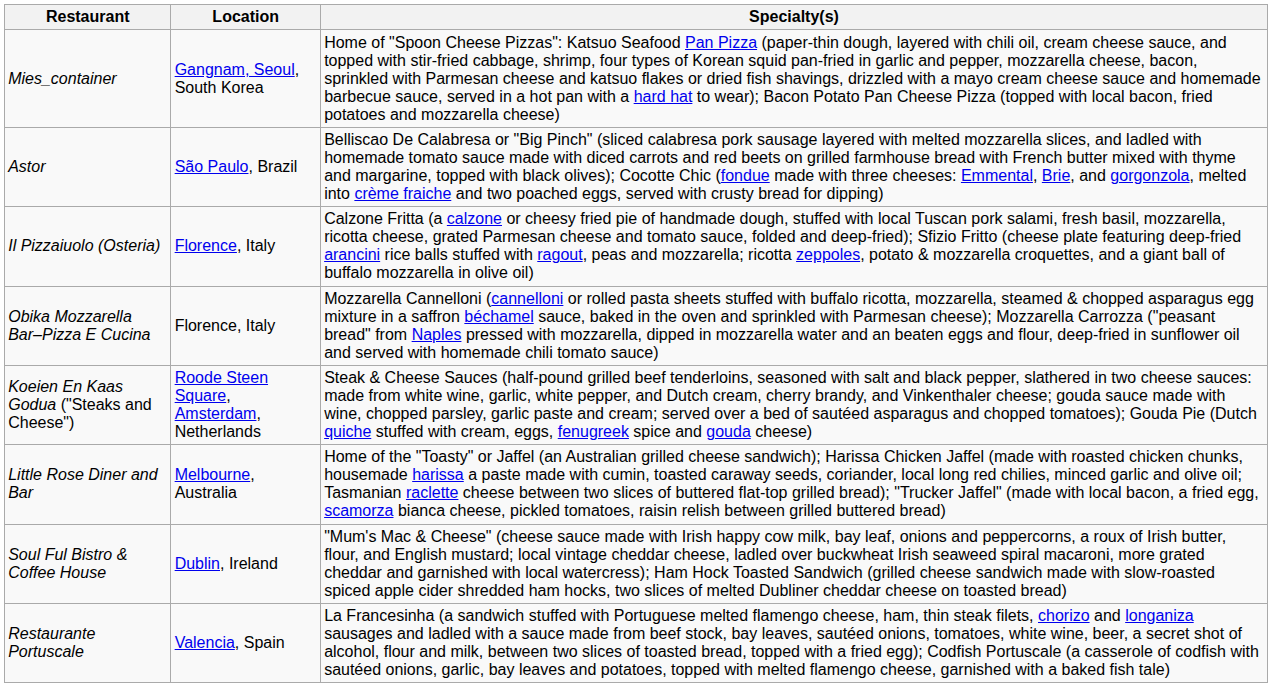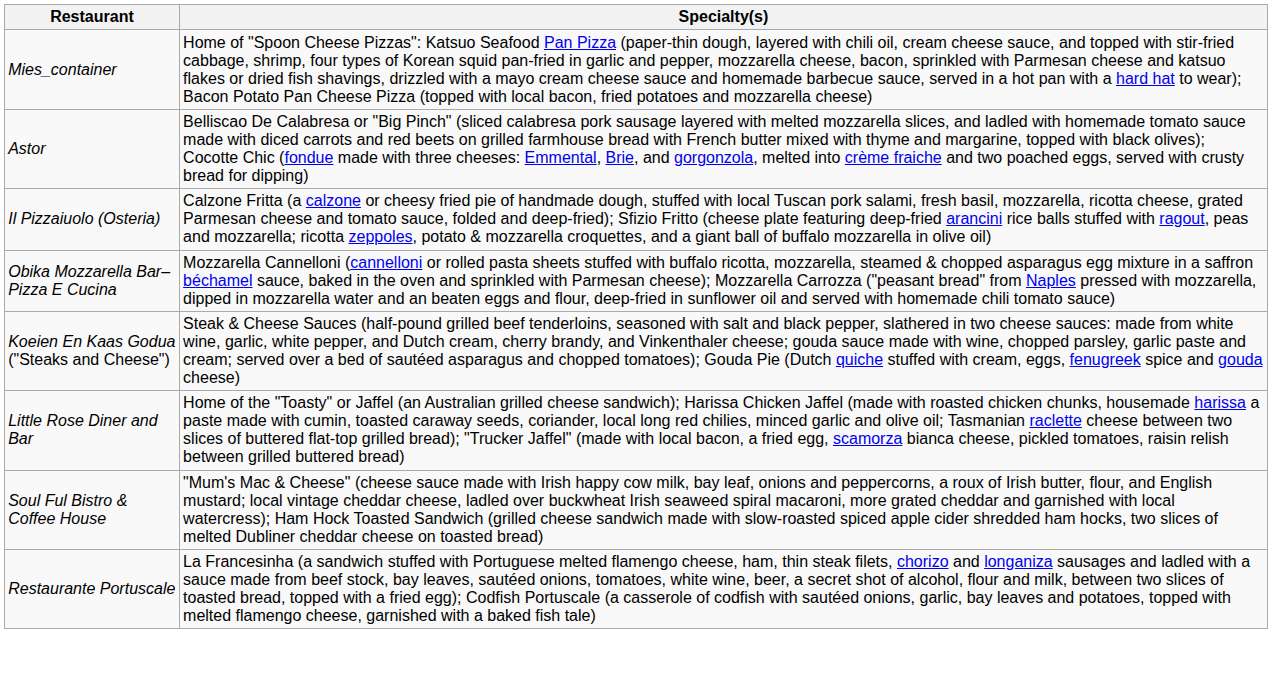- column: Location | Gangnam, Seoul, South Korea | São Paulo, Brazil | Florence, Italy | Florence, Italy | Roode Steen Square, Amsterdam, Netherlands | Melbourne, Australia | Dublin, Ireland | Valencia, Spain
